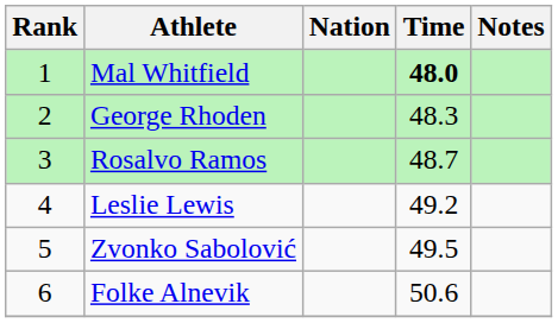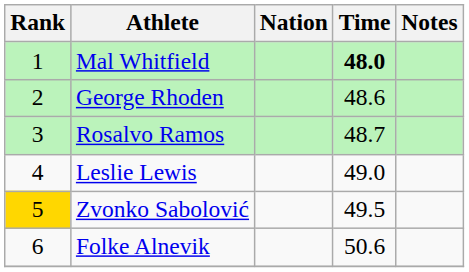George Rhoden | Time: 48.3 -> 48.6
Leslie Lewis | Time: 49.2 -> 49.0
Zvonko Sabolović | Rank: no background -> gold background
